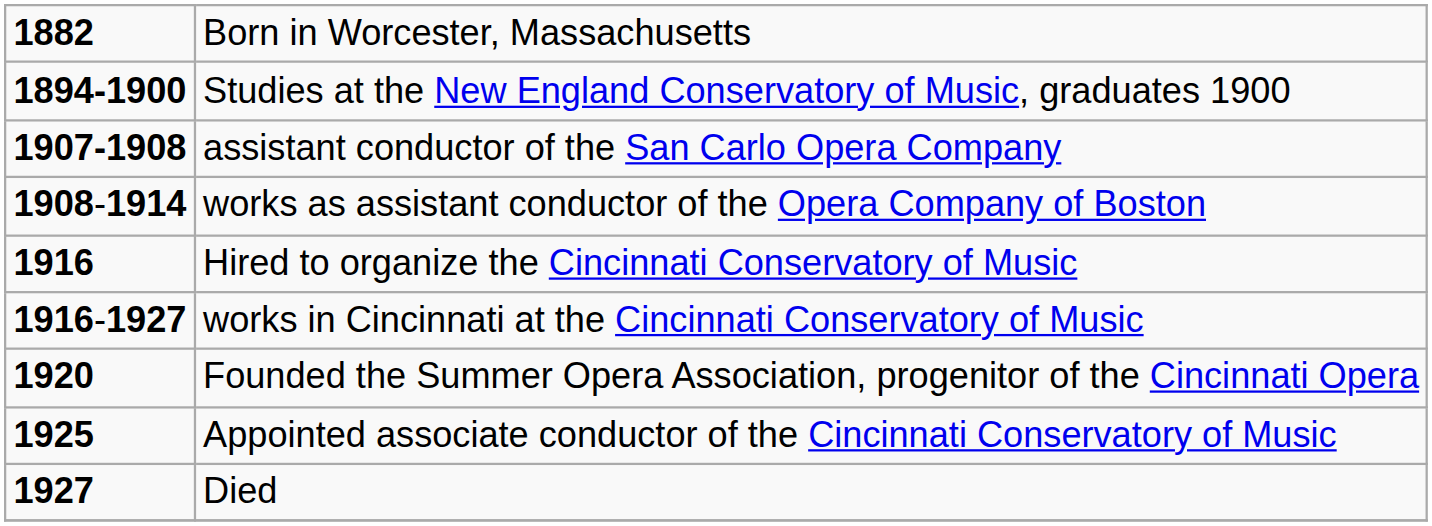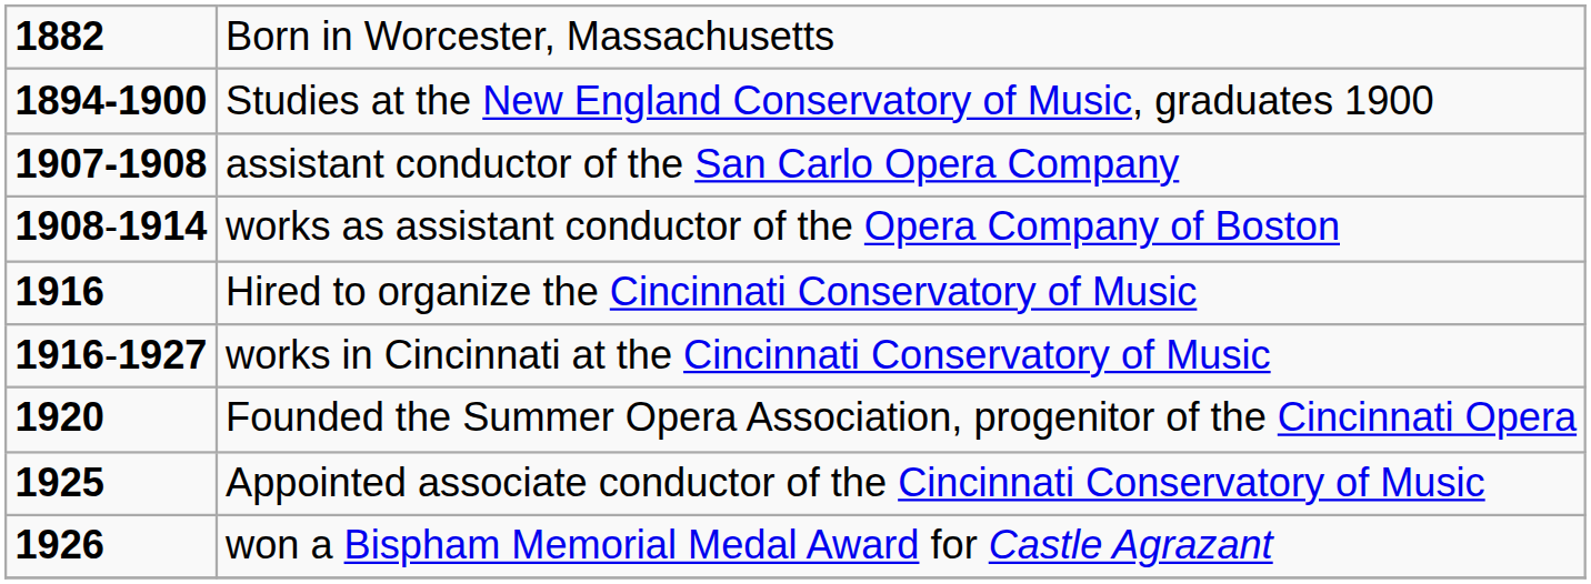+ row: 1926 | won a Bispham Memorial Medal Award for Castle Agrazant
- row: 1927 | Died
